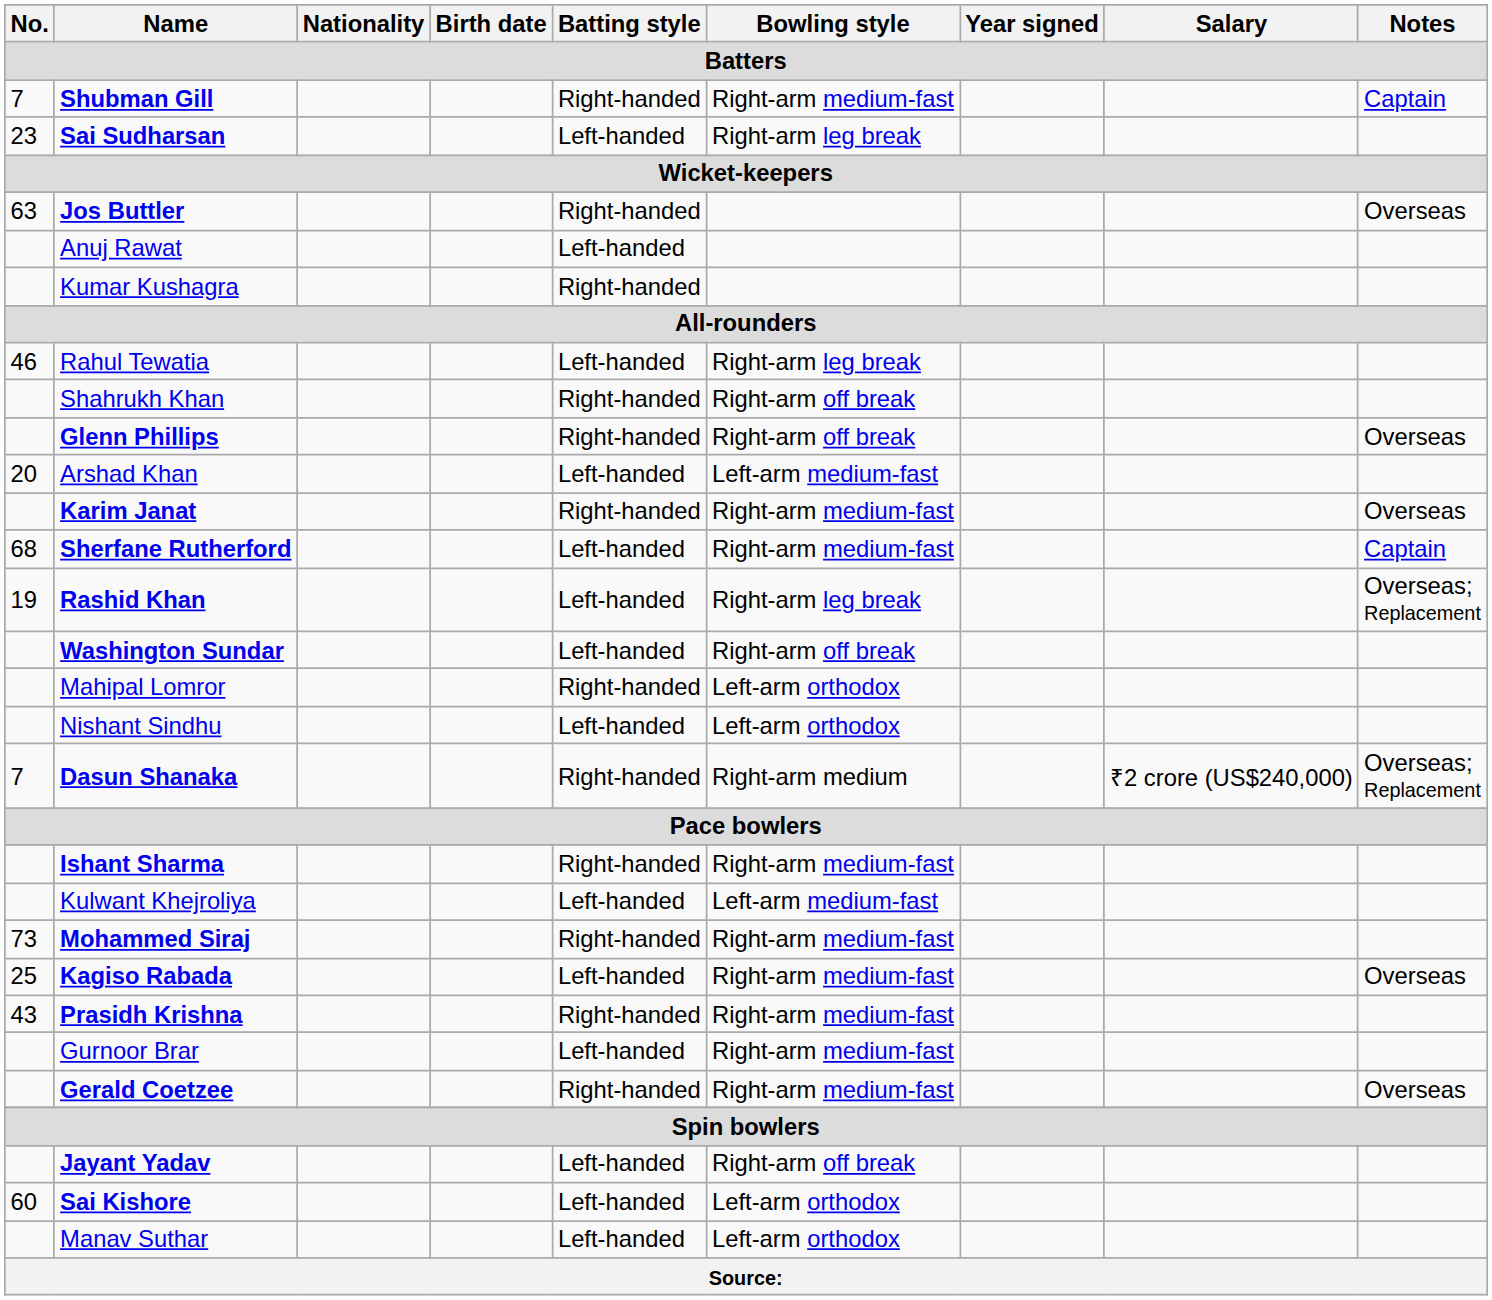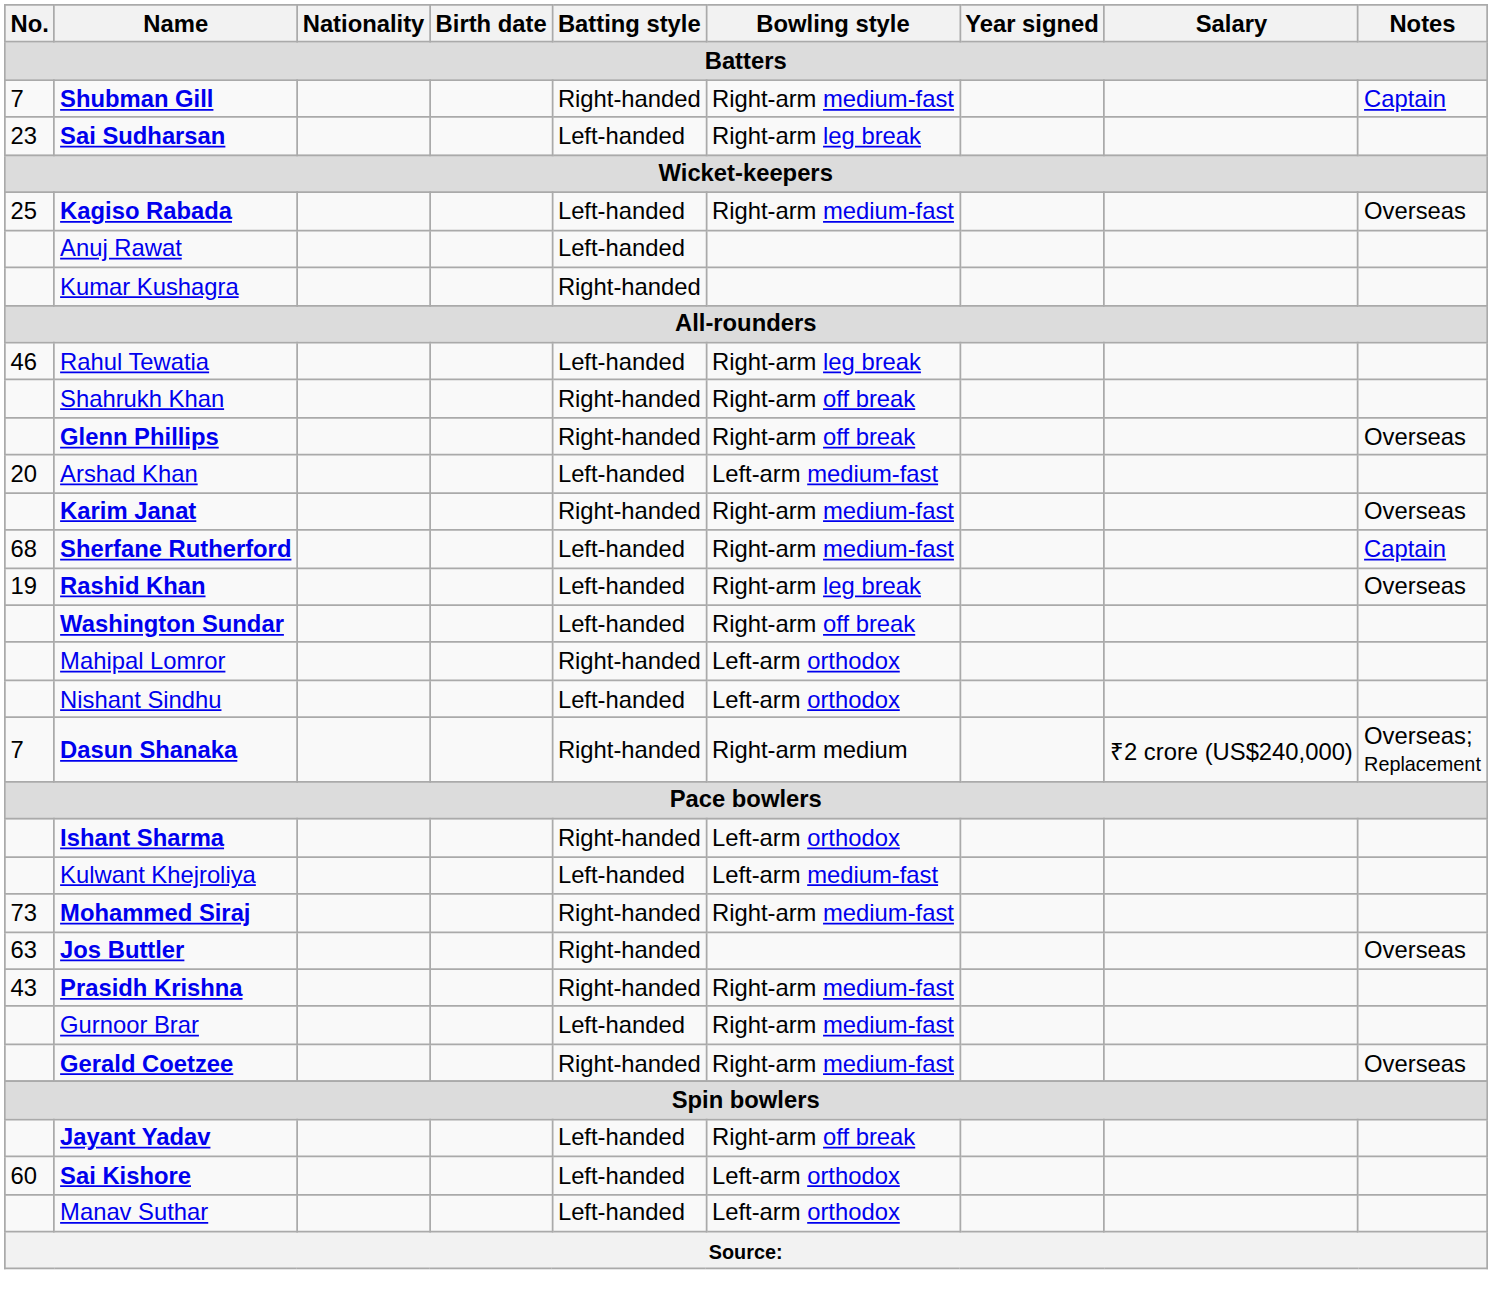rows swapped: Jos Buttler <-> Kagiso Rabada
Rashid Khan | Notes: Overseas; Replacement -> Overseas
Ishant Sharma | Bowling style: Right-arm medium-fast -> Left-arm orthodox
